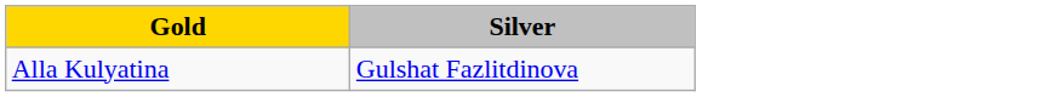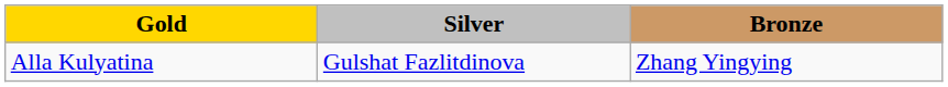+ column: Bronze | Zhang Yingying
